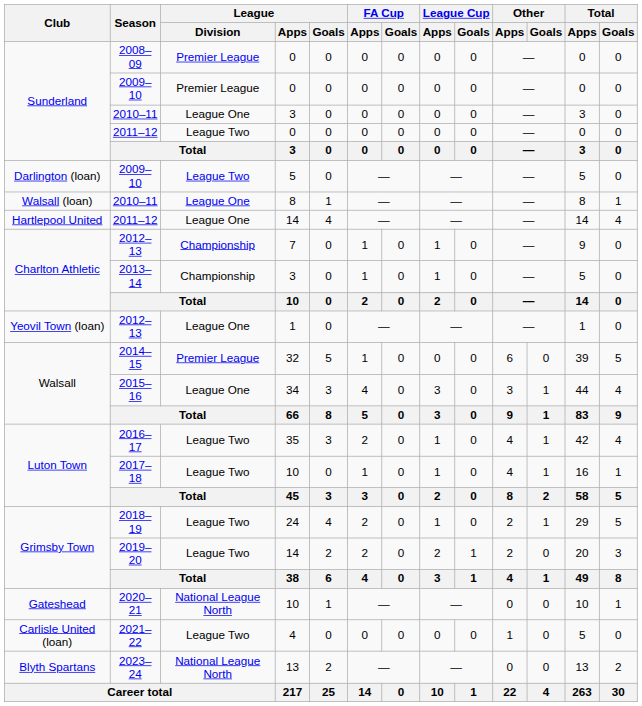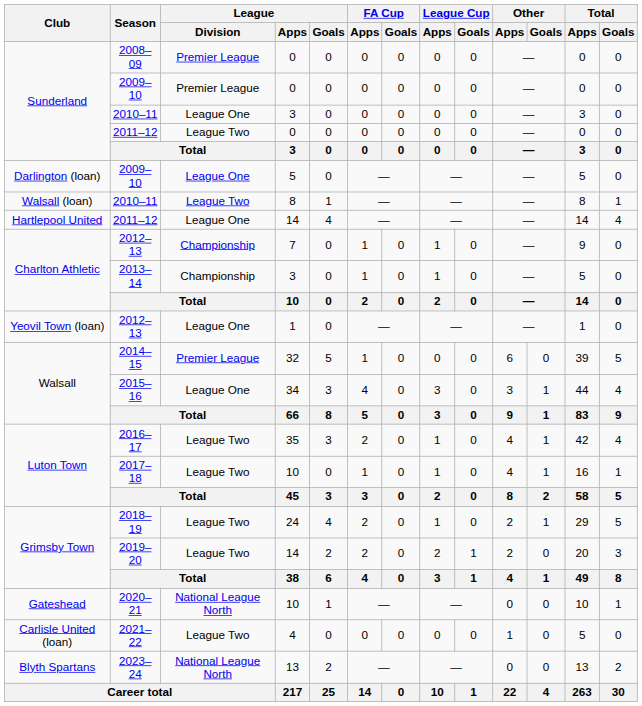2009–10 / 5 | League / Division: League Two -> League One
2010–11 / 8 | League / Division: League One -> League Two
